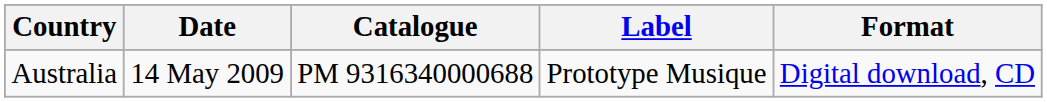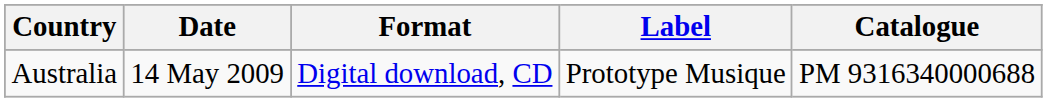columns swapped: Format <-> Catalogue
